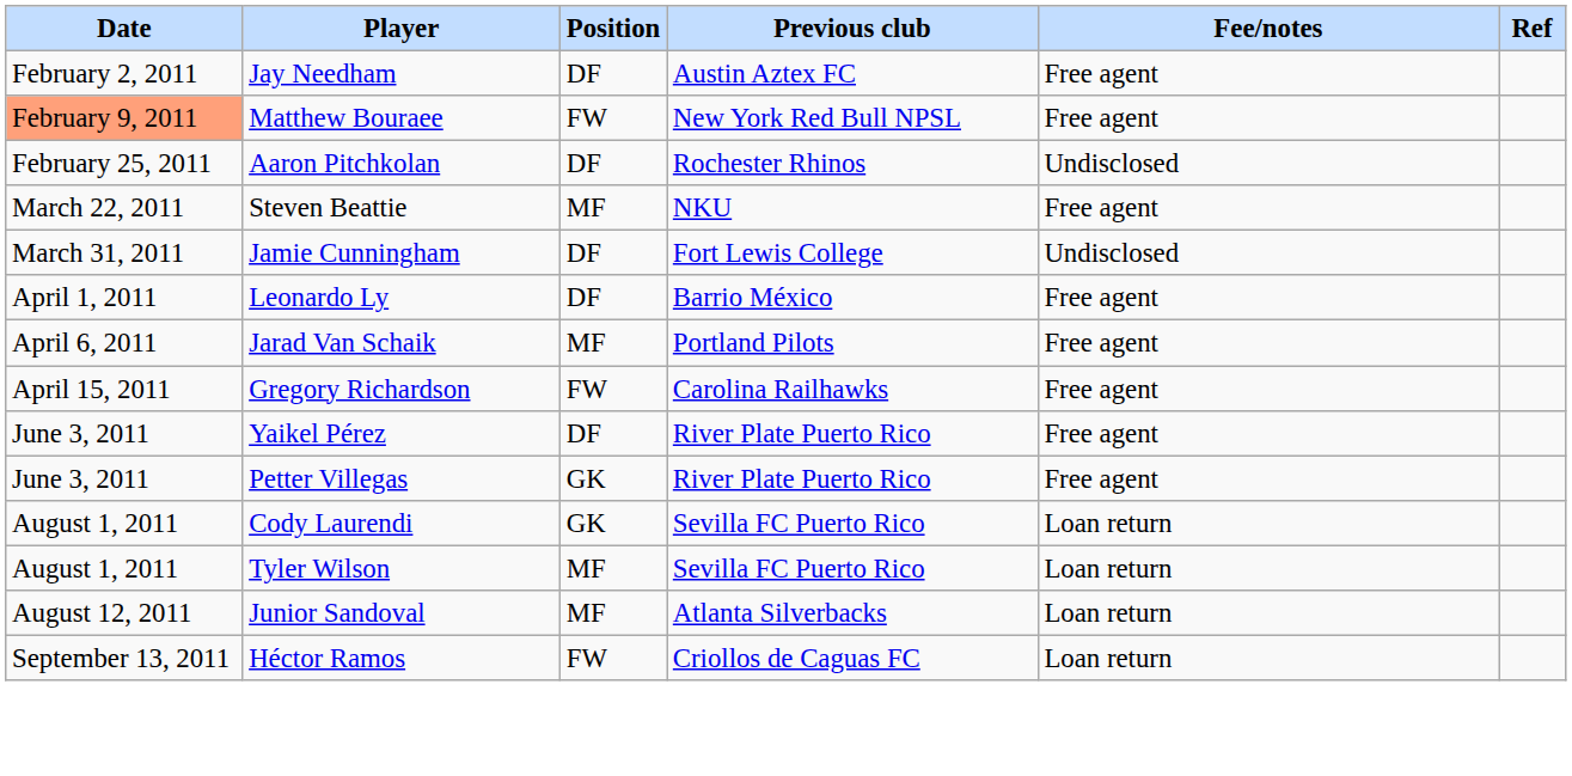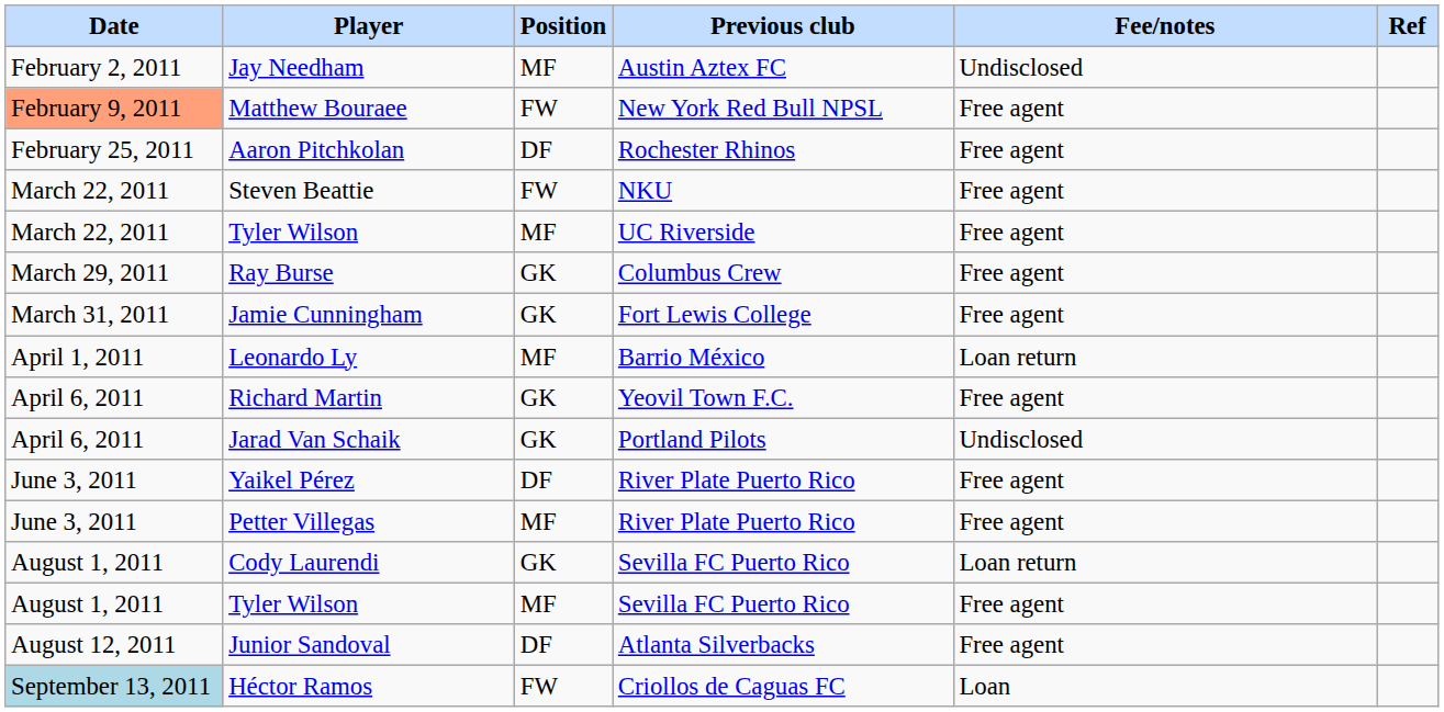Jay Needham | Position: DF -> MF
Jay Needham | Fee/notes: Free agent -> Undisclosed
Aaron Pitchkolan | Fee/notes: Undisclosed -> Free agent
Steven Beattie | Position: MF -> FW
+ row: March 22, 2011 | Tyler Wilson | MF | UC Riverside | Free agent
+ row: March 29, 2011 | Ray Burse | GK | Columbus Crew | Free agent
Jamie Cunningham | Position: DF -> GK
Jamie Cunningham | Fee/notes: Undisclosed -> Free agent
Leonardo Ly | Position: DF -> MF
Leonardo Ly | Fee/notes: Free agent -> Loan return
+ row: April 6, 2011 | Richard Martin | GK | Yeovil Town F.C. | Free agent
Jarad Van Schaik | Position: MF -> GK
Jarad Van Schaik | Fee/notes: Free agent -> Undisclosed
- row: April 15, 2011 | Gregory Richardson | FW | Carolina Railhawks | Free agent
Petter Villegas | Position: GK -> MF
Tyler Wilson / Sevilla FC Puerto Rico | Fee/notes: Loan return -> Free agent
Junior Sandoval | Position: MF -> DF
Junior Sandoval | Fee/notes: Loan return -> Free agent
Héctor Ramos | Date: no background -> lightblue background
Héctor Ramos | Fee/notes: Loan return -> Loan
